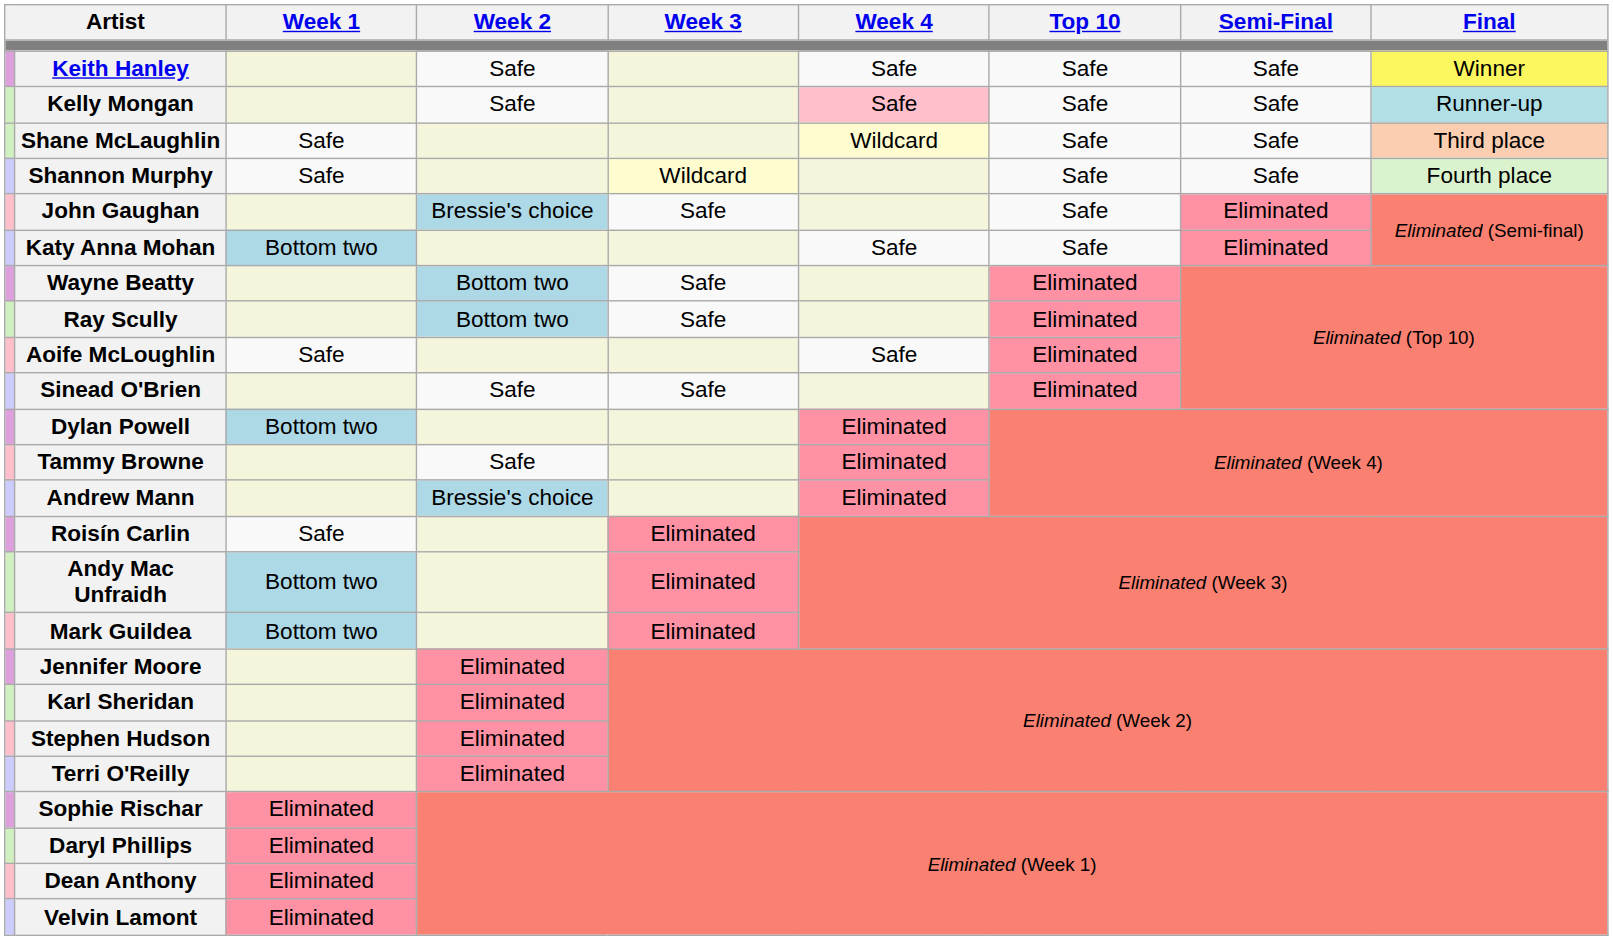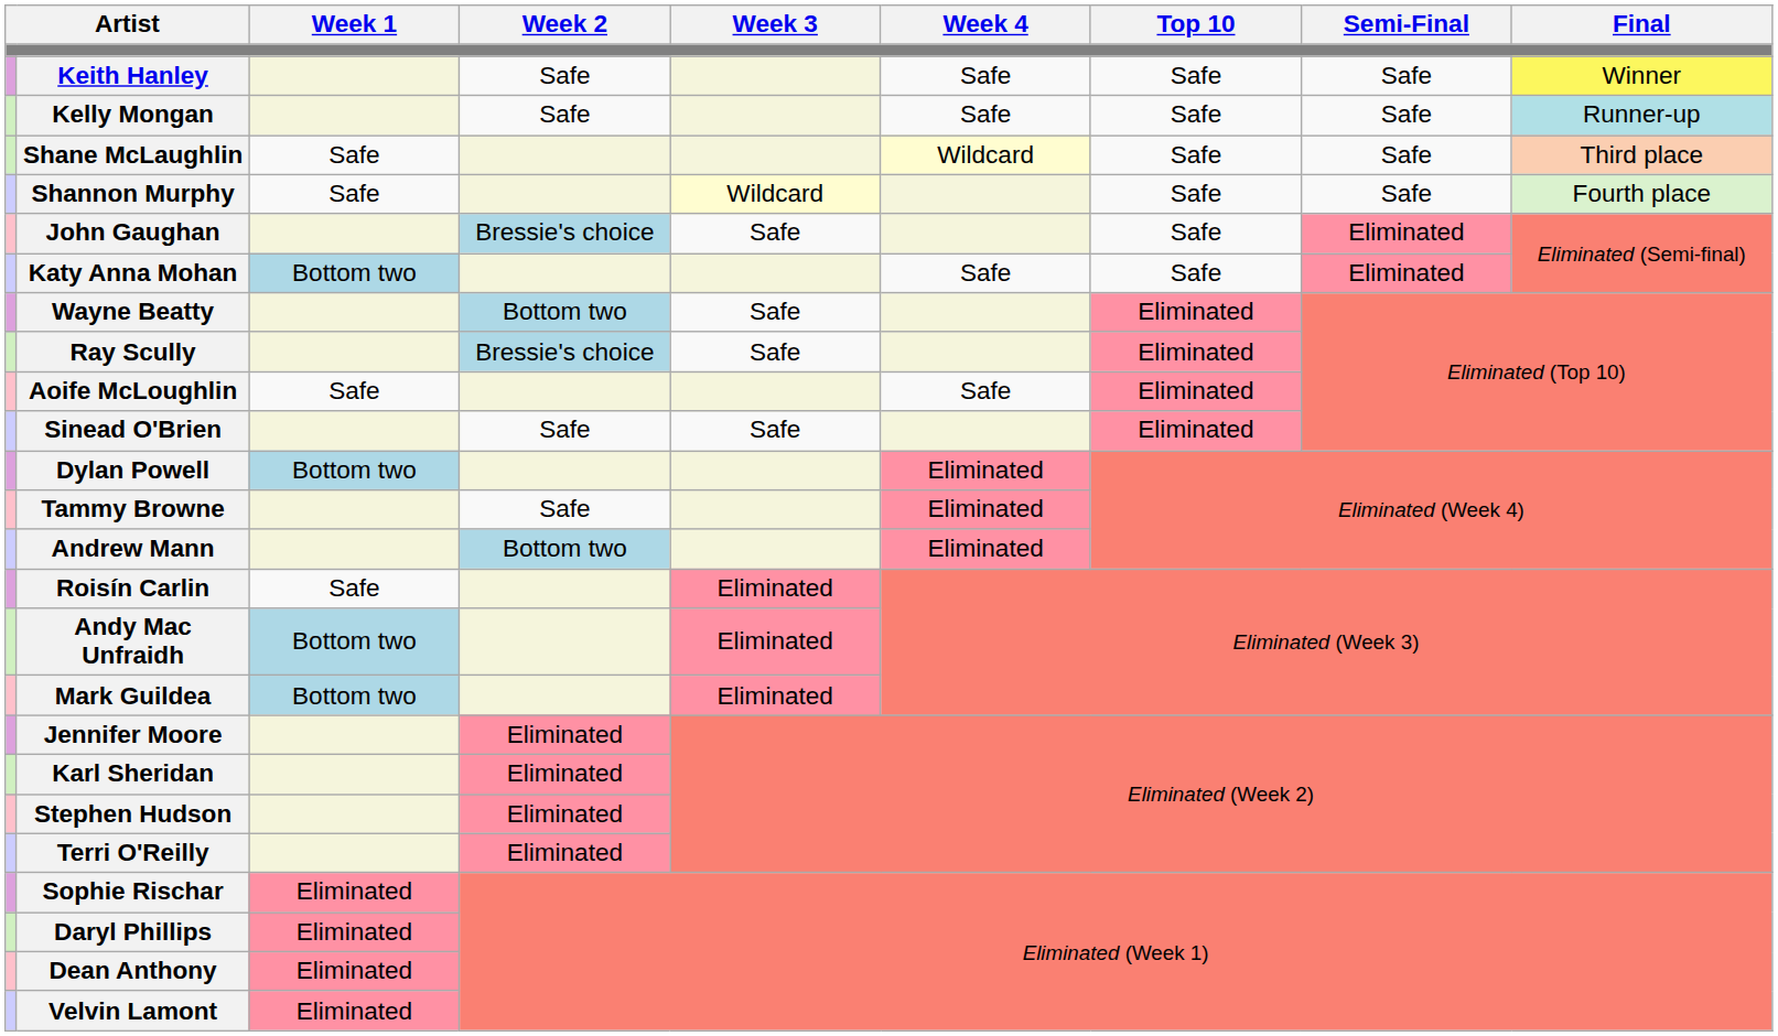Kelly Mongan | Week 4: pink background -> no background
Ray Scully | Week 2: Bottom two -> Bressie's choice
Andrew Mann | Week 2: Bressie's choice -> Bottom two
